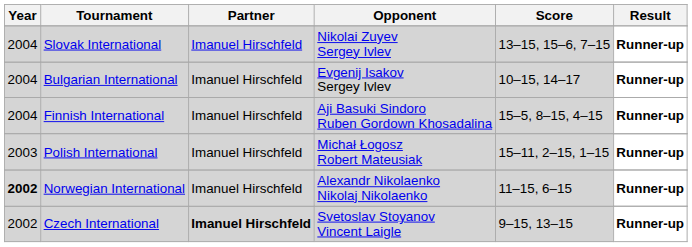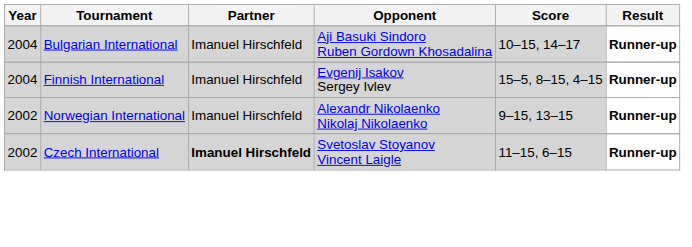- row: 2004 | Slovak International | Imanuel Hirschfeld | Nikolai Zuyev Sergey Ivlev | 13–15, 15–6, 7–15 | Runner-up
Bulgarian International | Opponent: Evgenij Isakov Sergey Ivlev -> Aji Basuki Sindoro Ruben Gordown Khosadalina
Finnish International | Opponent: Aji Basuki Sindoro Ruben Gordown Khosadalina -> Evgenij Isakov Sergey Ivlev
- row: 2003 | Polish International | Imanuel Hirschfeld | Michał Łogosz Robert Mateusiak | 15–11, 2–15, 1–15 | Runner-up
Norwegian International | Year: bold -> normal
Norwegian International | Score: 11–15, 6–15 -> 9–15, 13–15
Czech International | Score: 9–15, 13–15 -> 11–15, 6–15
